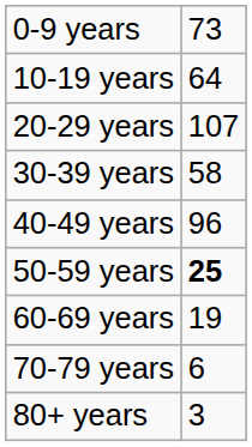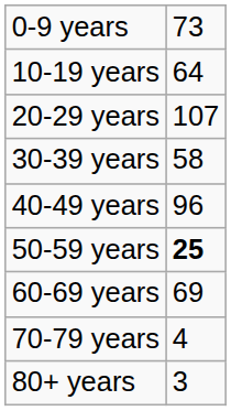60-69 years | column 2: 19 -> 69
70-79 years | column 2: 6 -> 4
